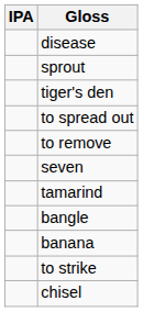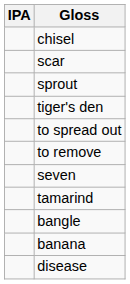rows swapped: disease <-> chisel
+ row: scar
- row: to strike
